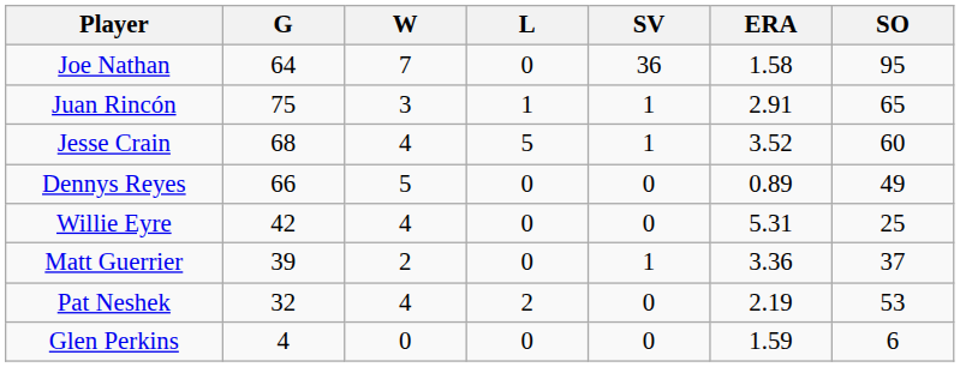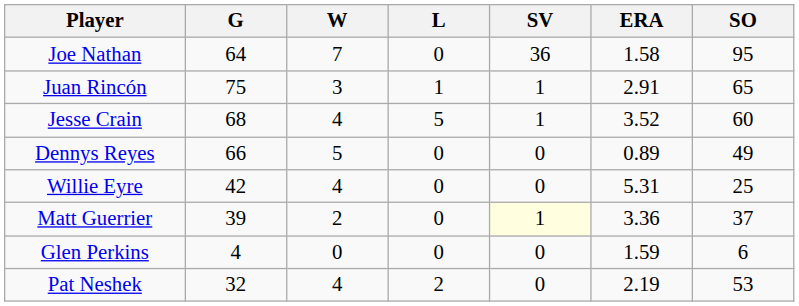Matt Guerrier | SV: no background -> lightyellow background
rows swapped: Pat Neshek <-> Glen Perkins
